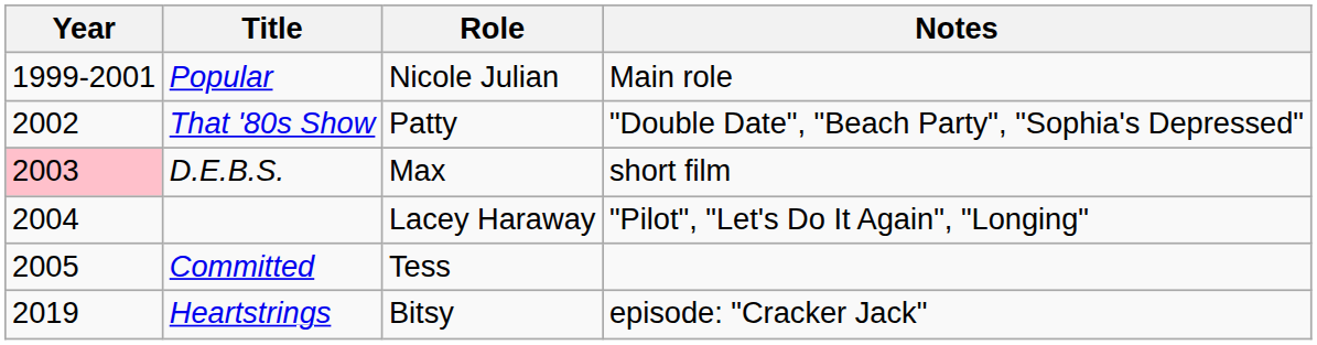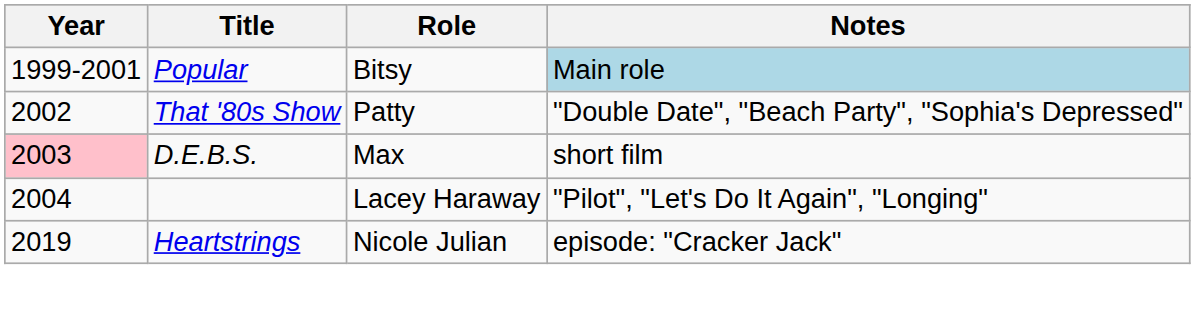Popular | Role: Nicole Julian -> Bitsy
Popular | Notes: no background -> lightblue background
- row: 2005 | Committed | Tess
Heartstrings | Role: Bitsy -> Nicole Julian
